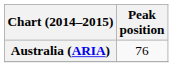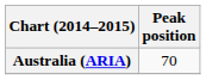Australia (ARIA) | Peak position: 76 -> 70
